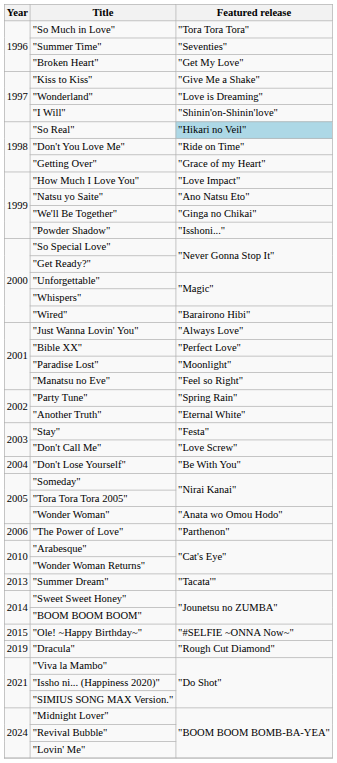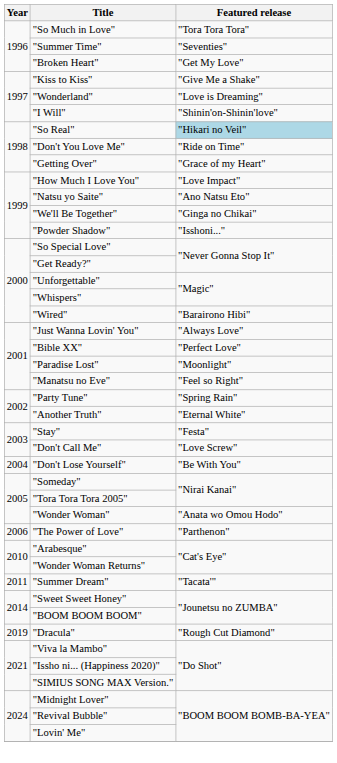"Summer Dream" | Year: 2013 -> 2011
- row: 2015 | "Ole! ~Happy Birthday~" | "#SELFIE ~ONNA Now~"
